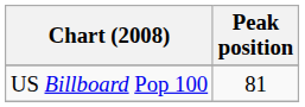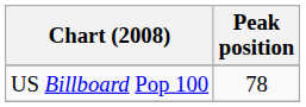US Billboard Pop 100 | Peak position: 81 -> 78
